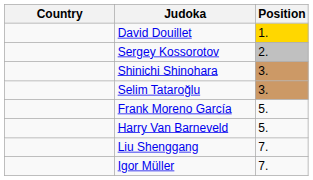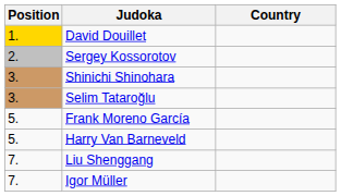columns swapped: Position <-> Country
